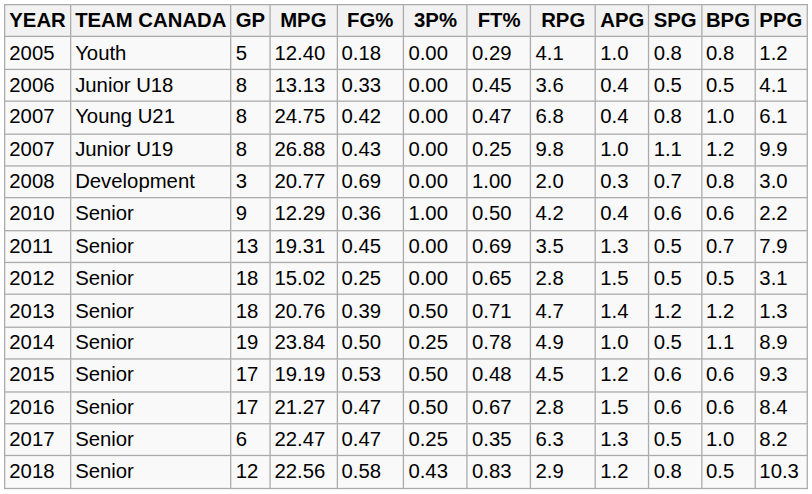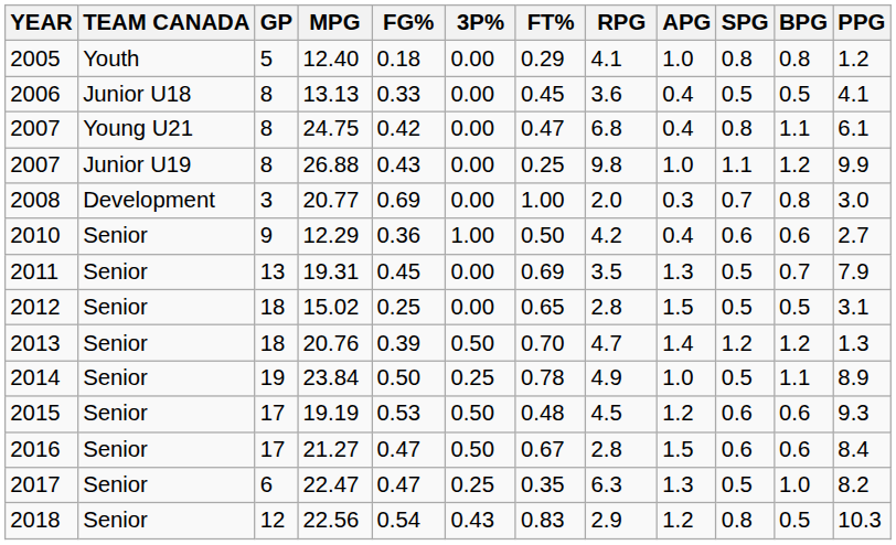24.75 | BPG: 1.0 -> 1.1
12.29 | PPG: 2.2 -> 2.7
20.76 | FT%: 0.71 -> 0.70
22.56 | FG%: 0.58 -> 0.54
